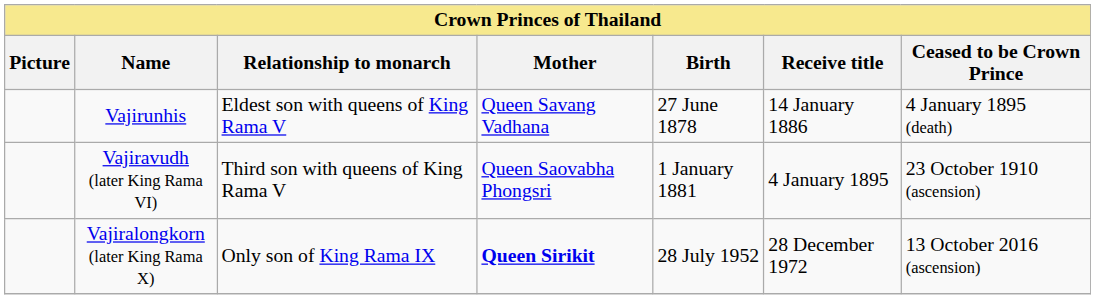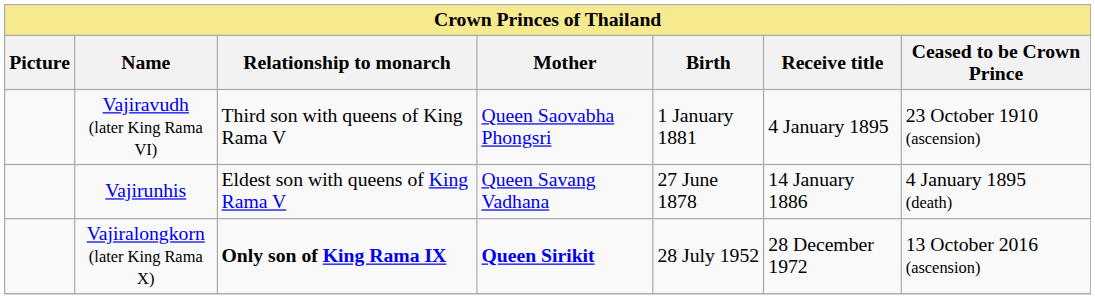rows swapped: Vajirunhis <-> Vajiravudh (later King Rama VI)
Vajiralongkorn (later King Rama X) | Relationship to monarch: normal -> bold
